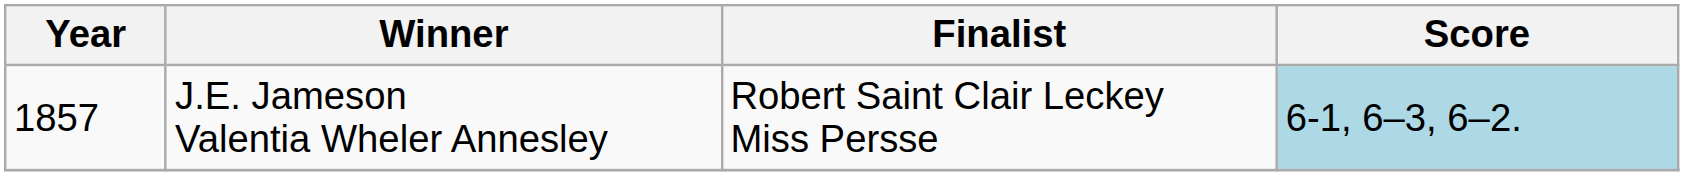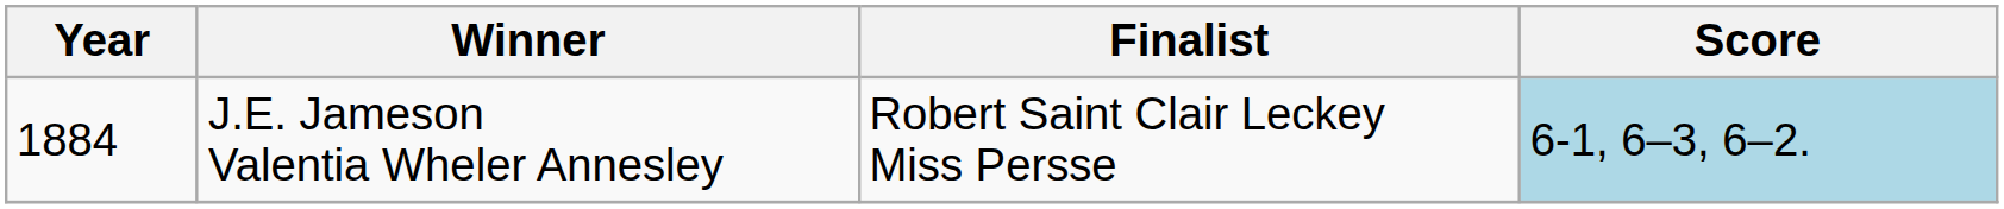J.E. Jameson Valentia Wheler Annesley | Year: 1857 -> 1884
